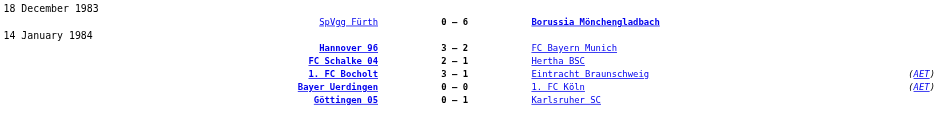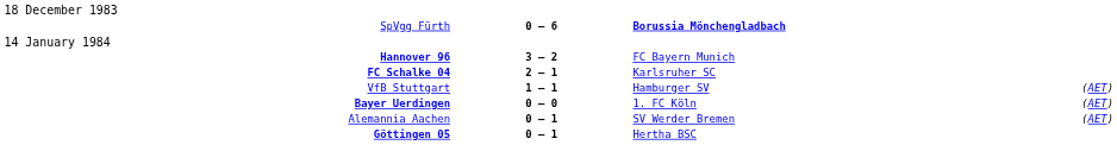FC Schalke 04 | column 3: Hertha BSC -> Karlsruher SC
- row: 1. FC Bocholt | 3 – 1 | Eintracht Braunschweig | (AET)
+ row: VfB Stuttgart | 1 – 1 | Hamburger SV | (AET)
+ row: Alemannia Aachen | 0 – 1 | SV Werder Bremen | (AET)
Göttingen 05 | column 3: Karlsruher SC -> Hertha BSC
